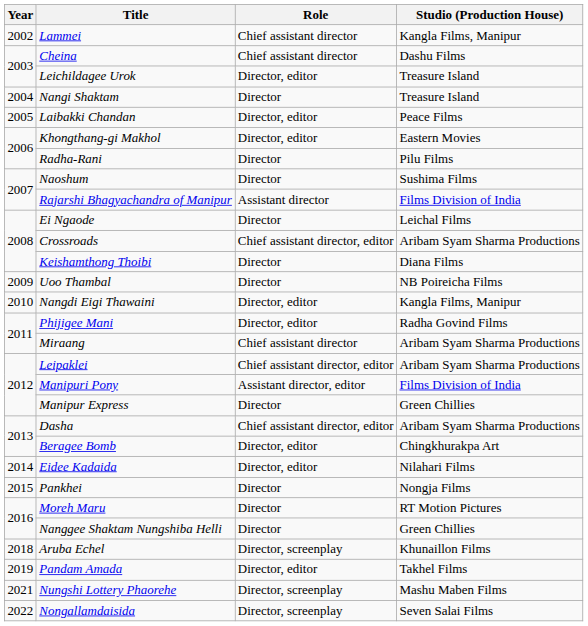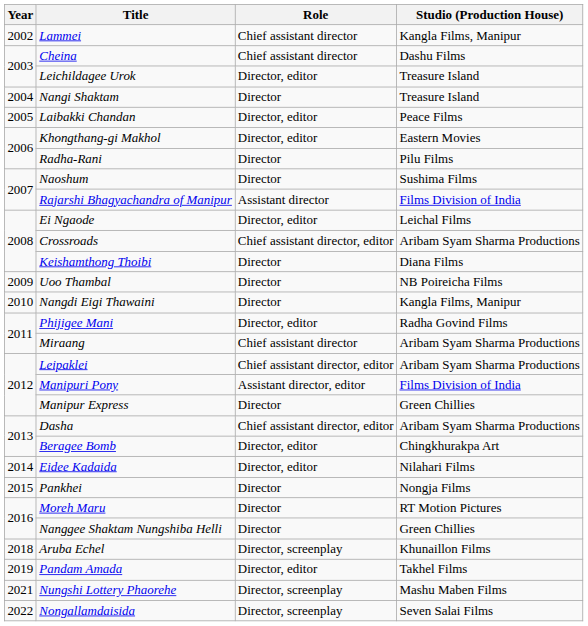Ei Ngaode | Role: Director -> Director, editor
Nangdi Eigi Thawaini | Role: Director, editor -> Director
